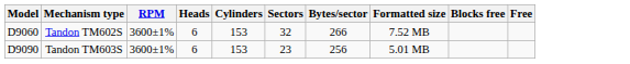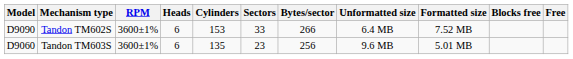+ column: Unformatted size | 6.4 MB | 9.6 MB
Tandon TM602S | Model: D9060 -> D9090
Tandon TM602S | Sectors: 32 -> 33
Tandon TM603S | Model: D9090 -> D9060
Tandon TM603S | Cylinders: 153 -> 135
